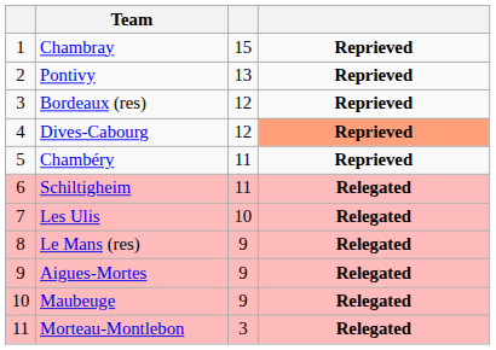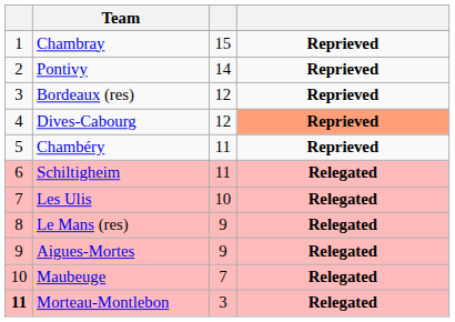Pontivy | column 3: 13 -> 14
Maubeuge | column 3: 9 -> 7
Morteau-Montlebon | column 1: normal -> bold
